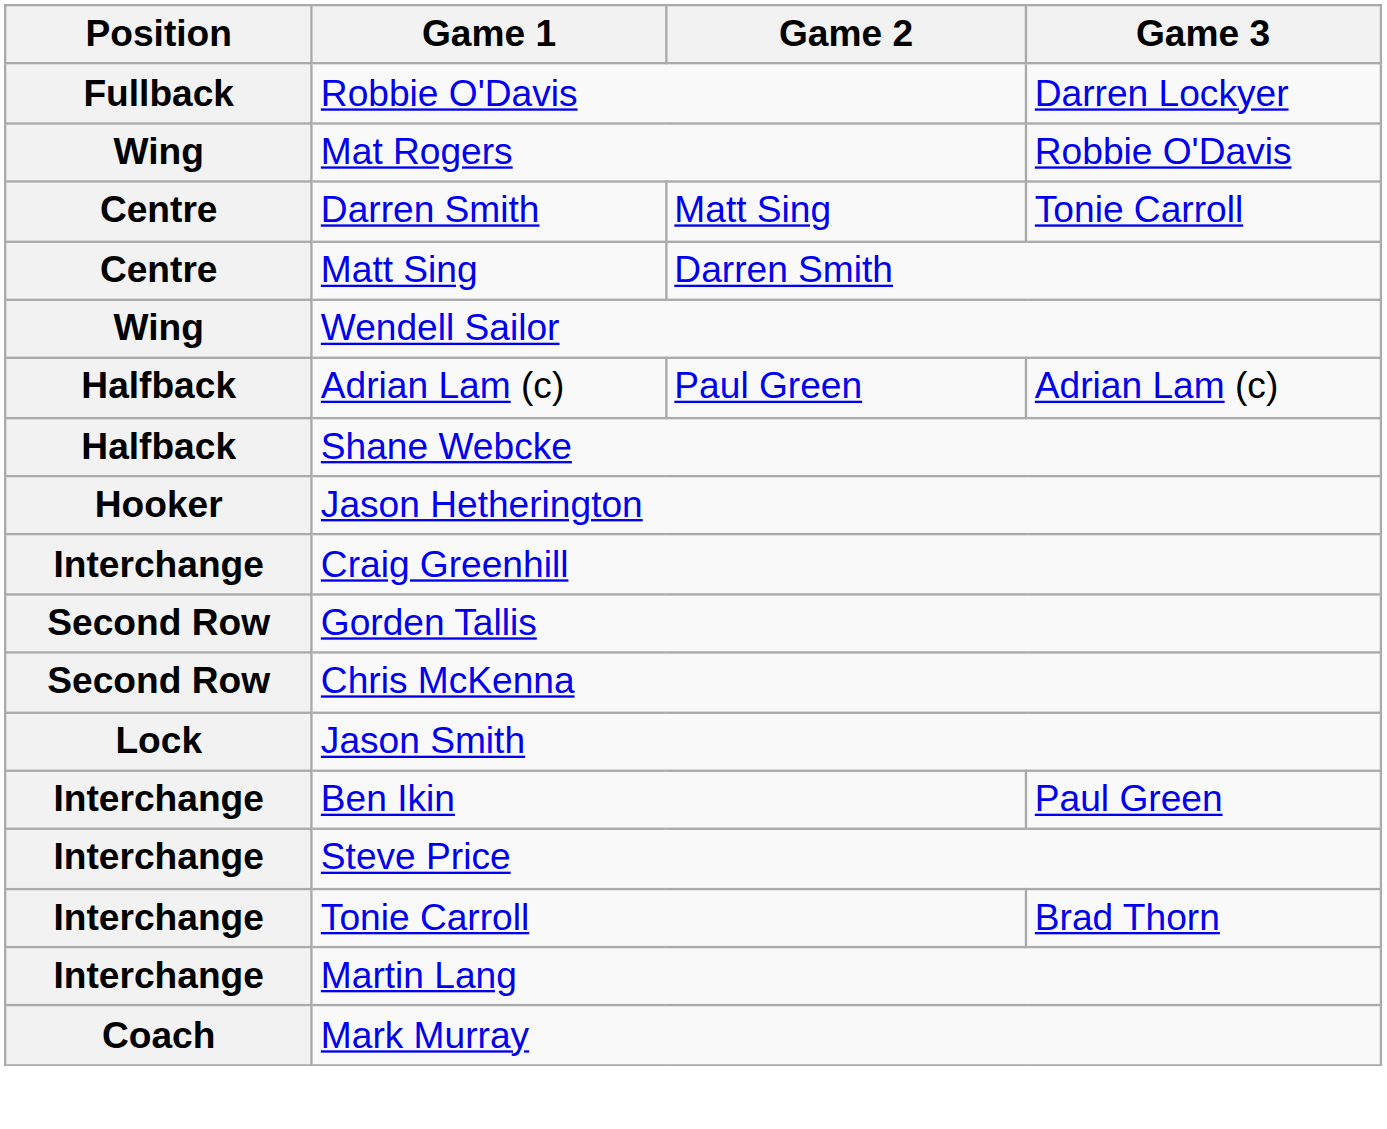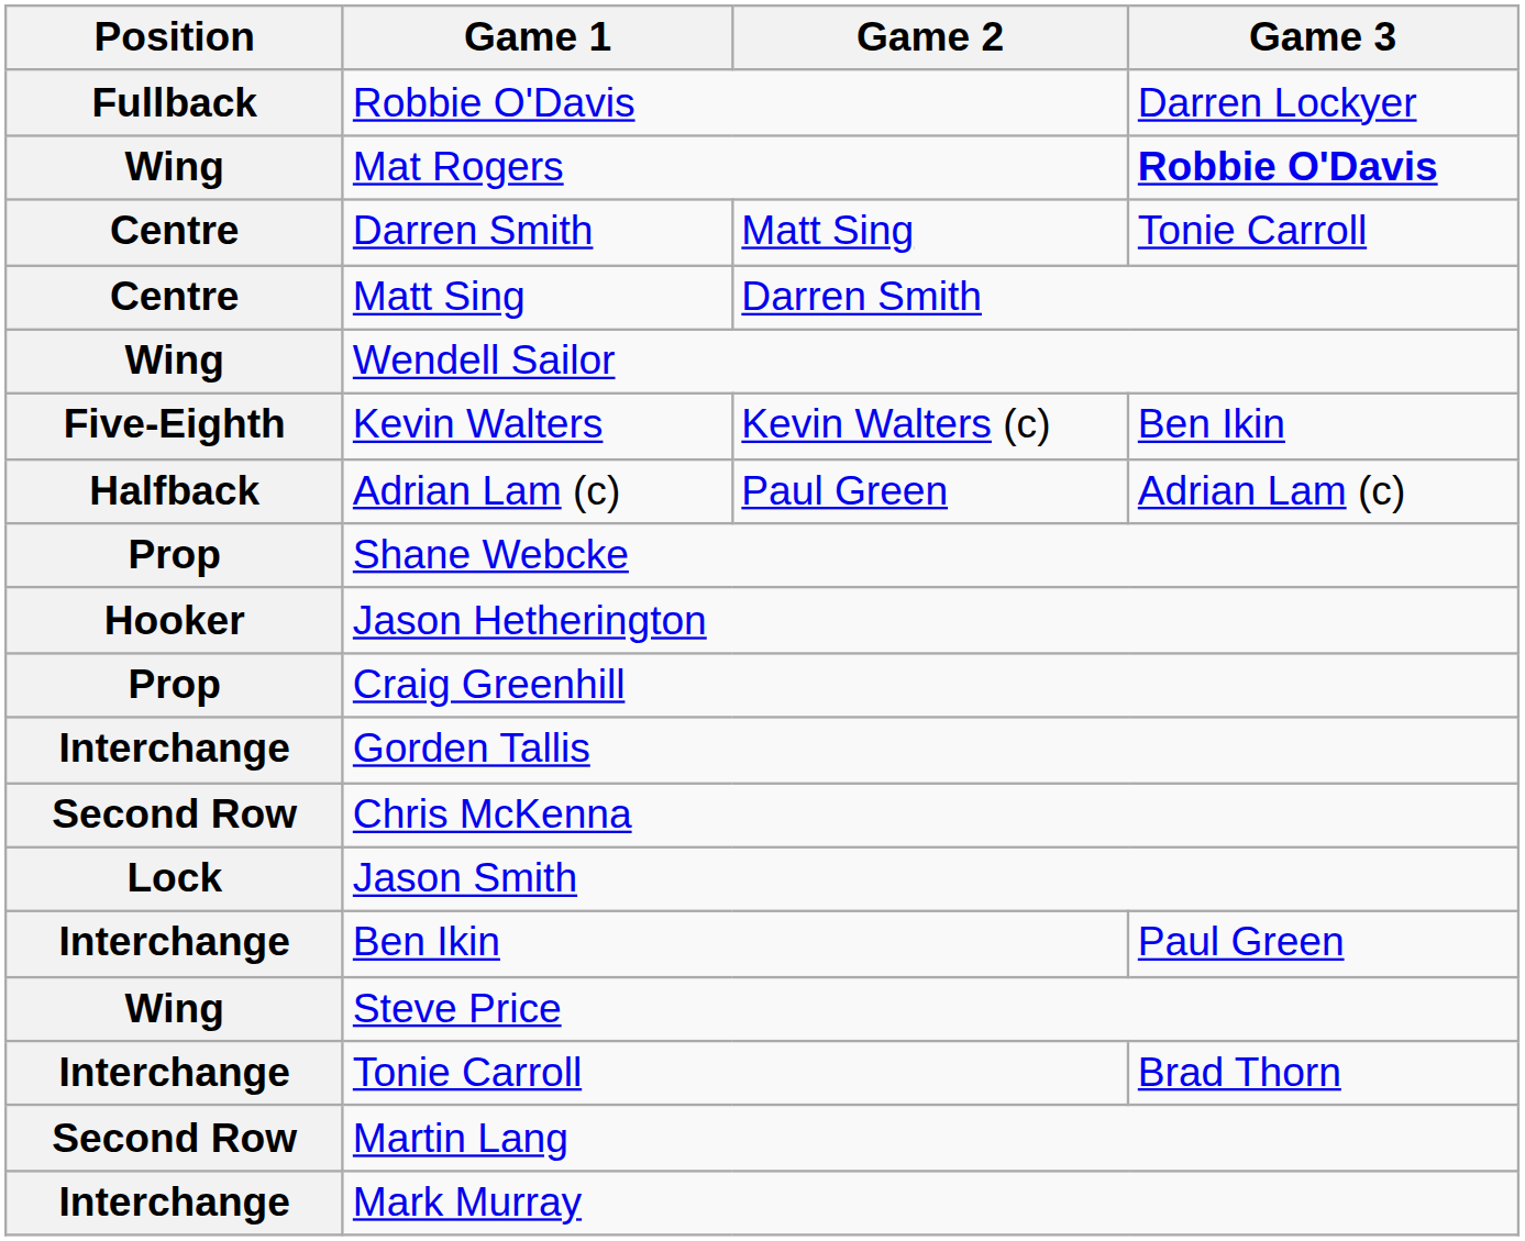Mat Rogers | Game 3: normal -> bold
+ row: Five-Eighth | Kevin Walters | Kevin Walters (c) | Ben Ikin
Shane Webcke | Position: Halfback -> Prop
Craig Greenhill | Position: Interchange -> Prop
Gorden Tallis | Position: Second Row -> Interchange
Steve Price | Position: Interchange -> Wing
Martin Lang | Position: Interchange -> Second Row
Mark Murray | Position: Coach -> Interchange
